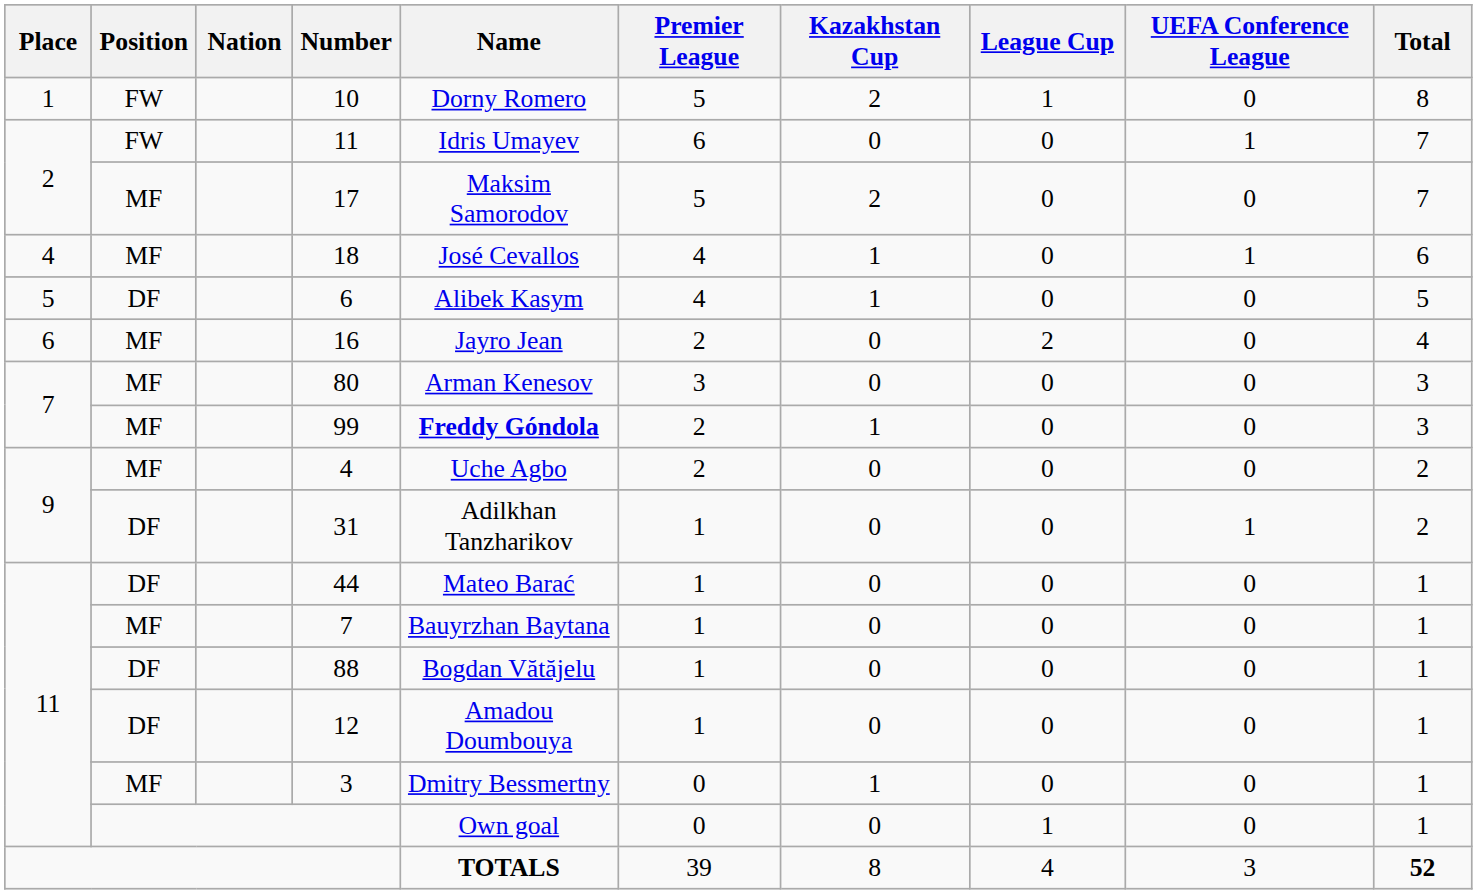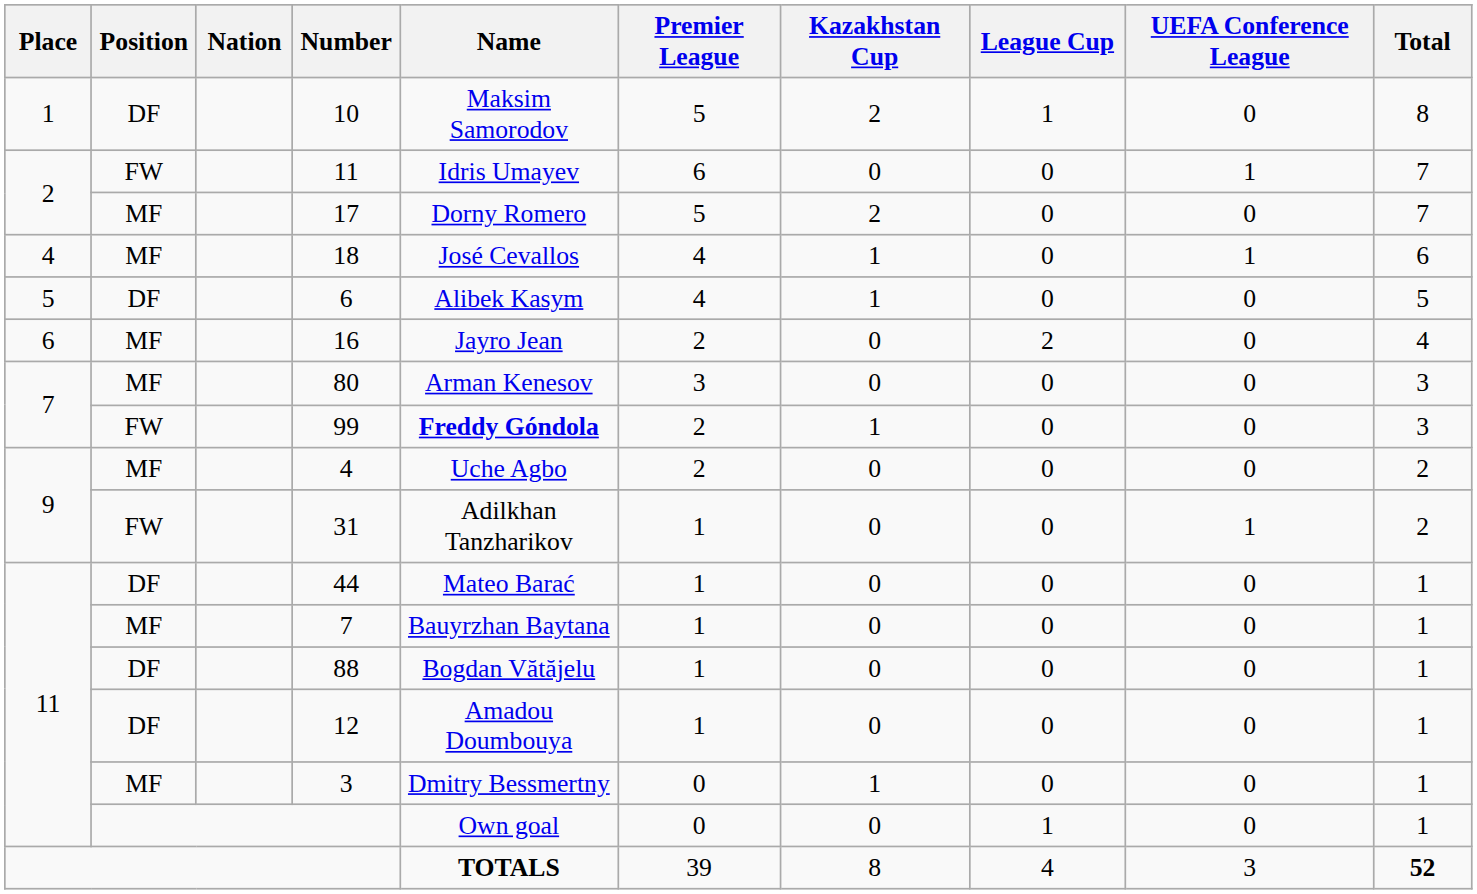10 | Position: FW -> DF
10 | Name: Dorny Romero -> Maksim Samorodov
17 | Name: Maksim Samorodov -> Dorny Romero
99 | Position: MF -> FW
31 | Position: DF -> FW
